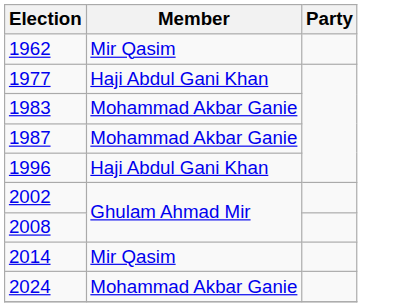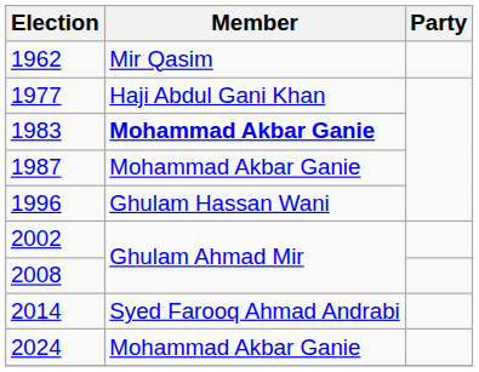1983 | Member: normal -> bold
1996 | Member: Haji Abdul Gani Khan -> Ghulam Hassan Wani
2014 | Member: Mir Qasim -> Syed Farooq Ahmad Andrabi
